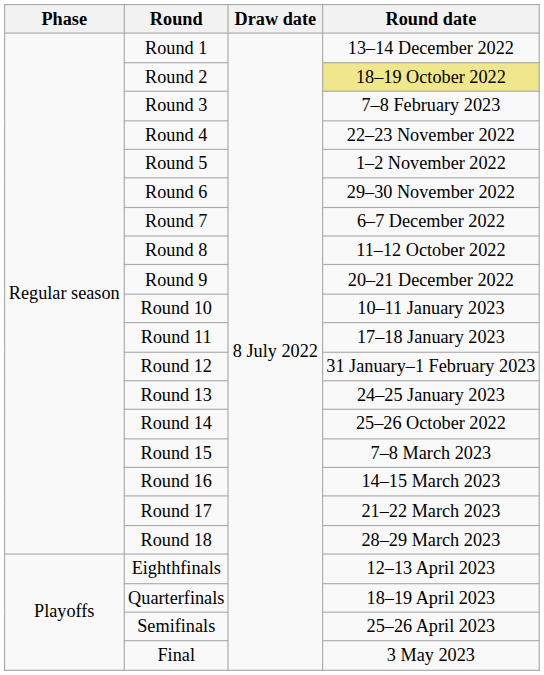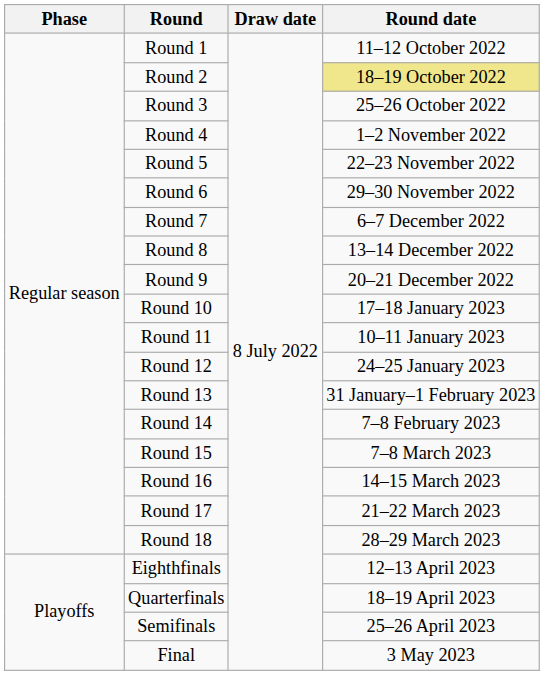Round 1 | Round date: 13–14 December 2022 -> 11–12 October 2022
Round 3 | Round date: 7–8 February 2023 -> 25–26 October 2022
Round 4 | Round date: 22–23 November 2022 -> 1–2 November 2022
Round 5 | Round date: 1–2 November 2022 -> 22–23 November 2022
Round 8 | Round date: 11–12 October 2022 -> 13–14 December 2022
Round 10 | Round date: 10–11 January 2023 -> 17–18 January 2023
Round 11 | Round date: 17–18 January 2023 -> 10–11 January 2023
Round 12 | Round date: 31 January–1 February 2023 -> 24–25 January 2023
Round 13 | Round date: 24–25 January 2023 -> 31 January–1 February 2023
Round 14 | Round date: 25–26 October 2022 -> 7–8 February 2023
